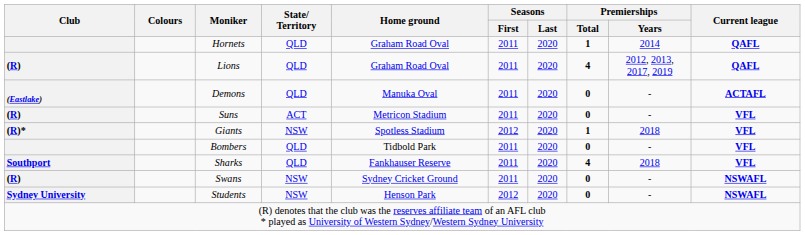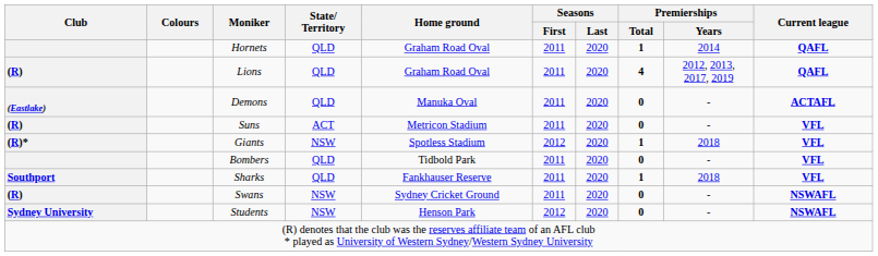Sharks | Premierships / Total: 4 -> 1
